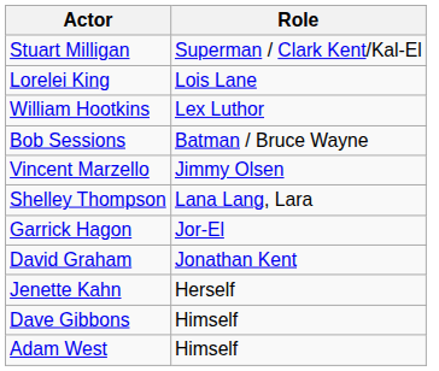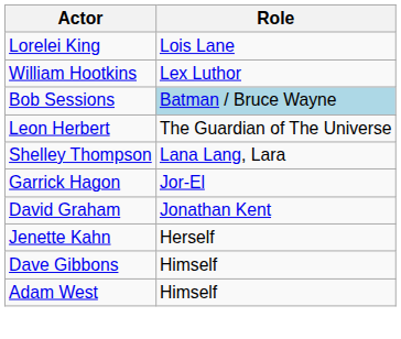- row: Stuart Milligan | Superman / Clark Kent/Kal-El
Bob Sessions | Role: no background -> lightblue background
- row: Vincent Marzello | Jimmy Olsen
+ row: Leon Herbert | The Guardian of The Universe
